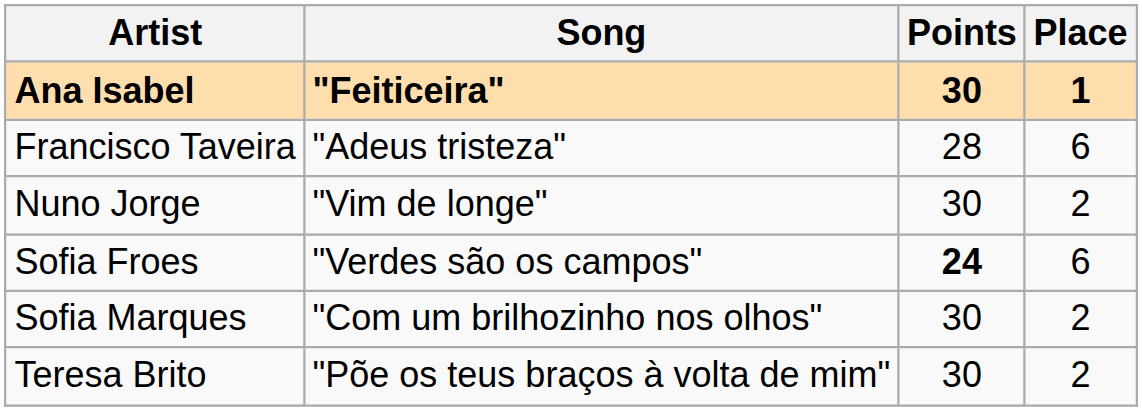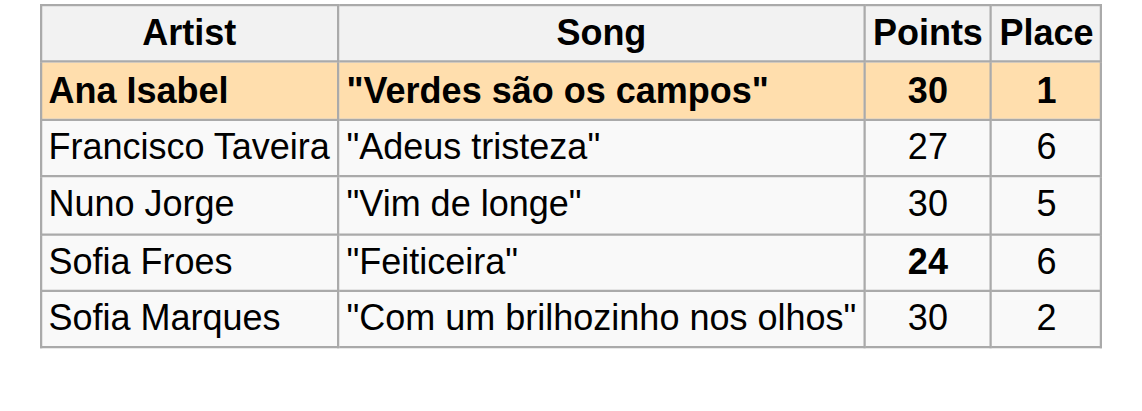Ana Isabel | Song: "Feiticeira" -> "Verdes são os campos"
Francisco Taveira | Points: 28 -> 27
Nuno Jorge | Place: 2 -> 5
Sofia Froes | Song: "Verdes são os campos" -> "Feiticeira"
- row: Teresa Brito | "Põe os teus braços à volta de mim" | 30 | 2
